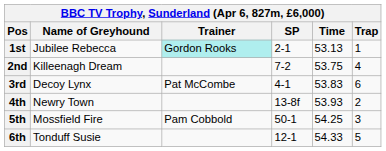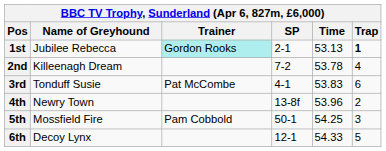1st | Trap: normal -> bold
2nd | Time: 53.75 -> 53.78
3rd | Name of Greyhound: Decoy Lynx -> Tonduff Susie
4th | Time: 53.93 -> 53.96
6th | Name of Greyhound: Tonduff Susie -> Decoy Lynx
